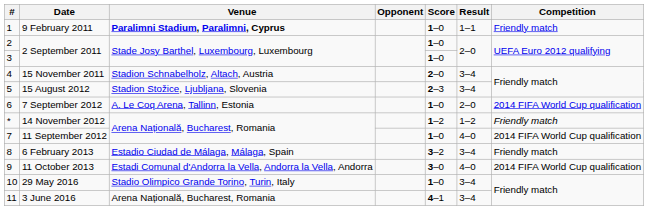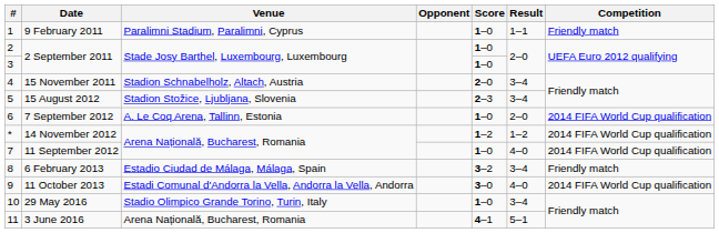9 February 2011 | Venue: bold -> normal
14 November 2012 | Competition: Friendly match -> 2014 FIFA World Cup qualification
3 June 2016 | Result: 3–4 -> 5–1
